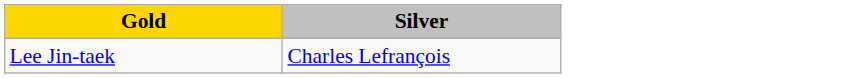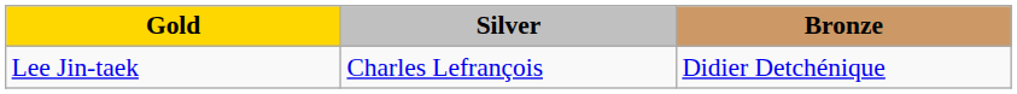+ column: Bronze | Didier Detchénique
